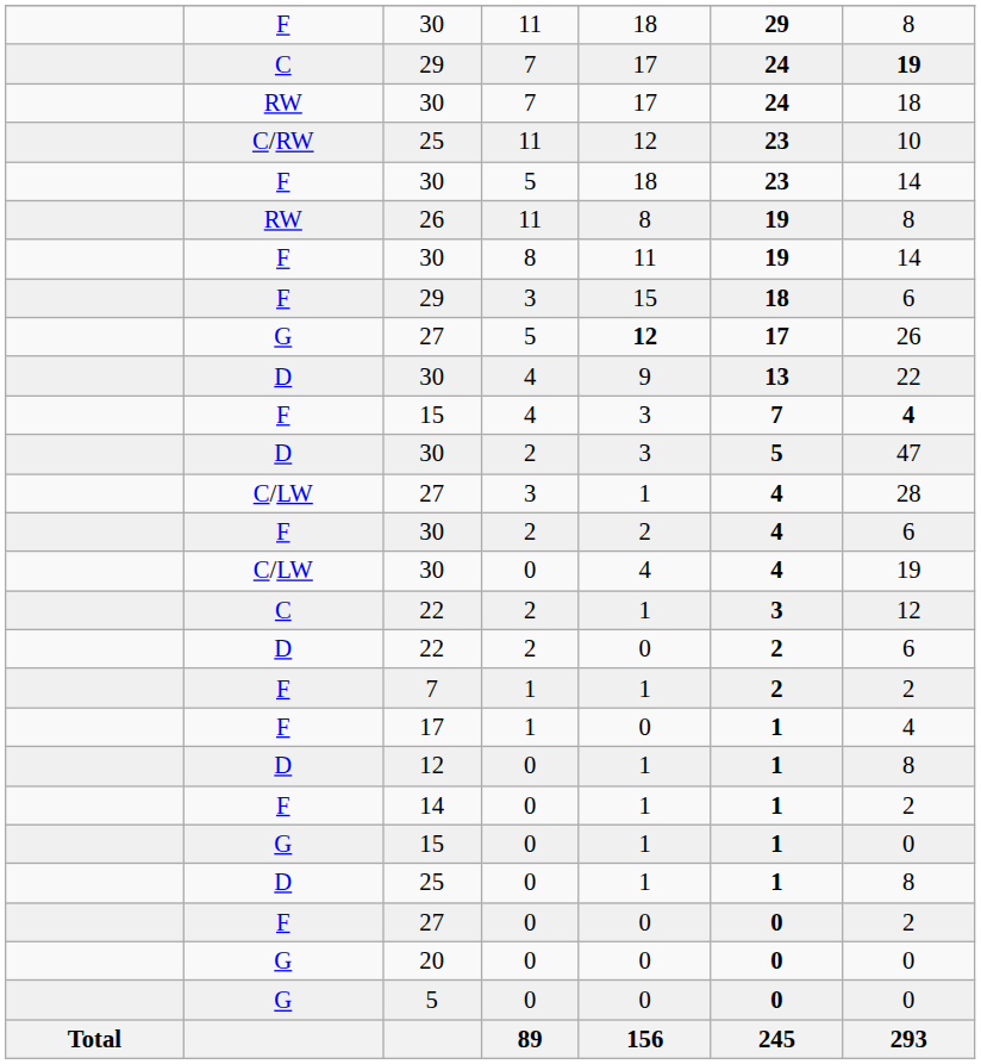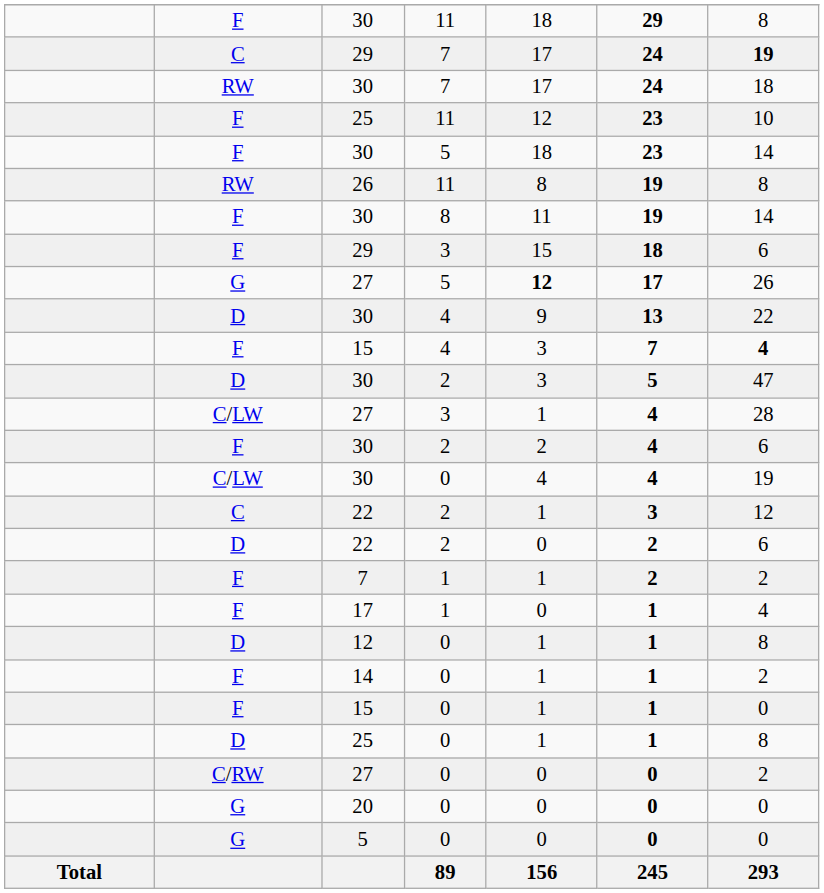25 / 11 | column 2: C/RW -> F
15 / 0 | column 2: G -> F
27 / 0 | column 2: F -> C/RW
